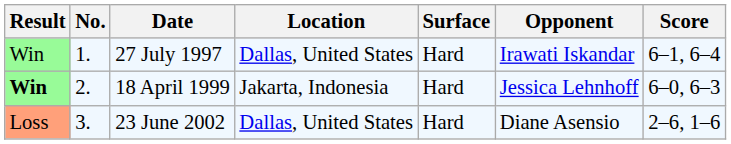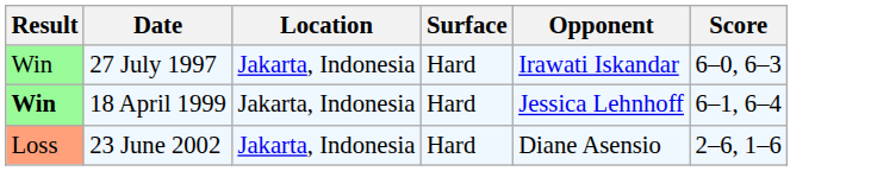- column: No. | 1. | 2. | 3.
27 July 1997 | Location: Dallas, United States -> Jakarta, Indonesia
27 July 1997 | Score: 6–1, 6–4 -> 6–0, 6–3
18 April 1999 | Score: 6–0, 6–3 -> 6–1, 6–4
23 June 2002 | Location: Dallas, United States -> Jakarta, Indonesia
